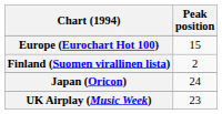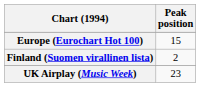- row: Japan (Oricon) | 24
